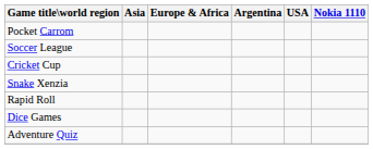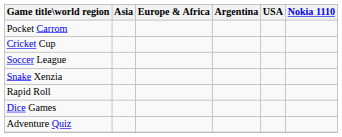rows swapped: Soccer League <-> Cricket Cup
